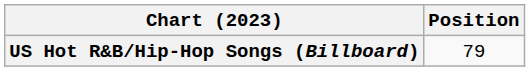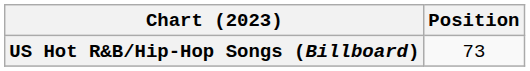US Hot R&B/Hip-Hop Songs (Billboard) | Position: 79 -> 73
